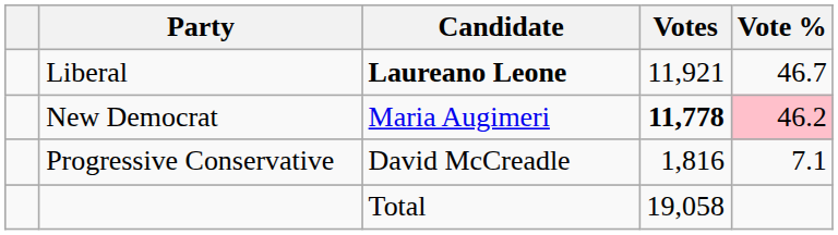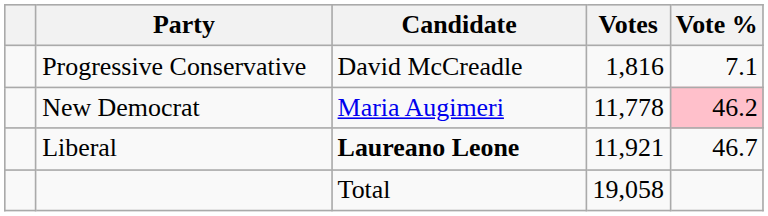rows swapped: Liberal <-> Progressive Conservative
New Democrat | Votes: bold -> normal
